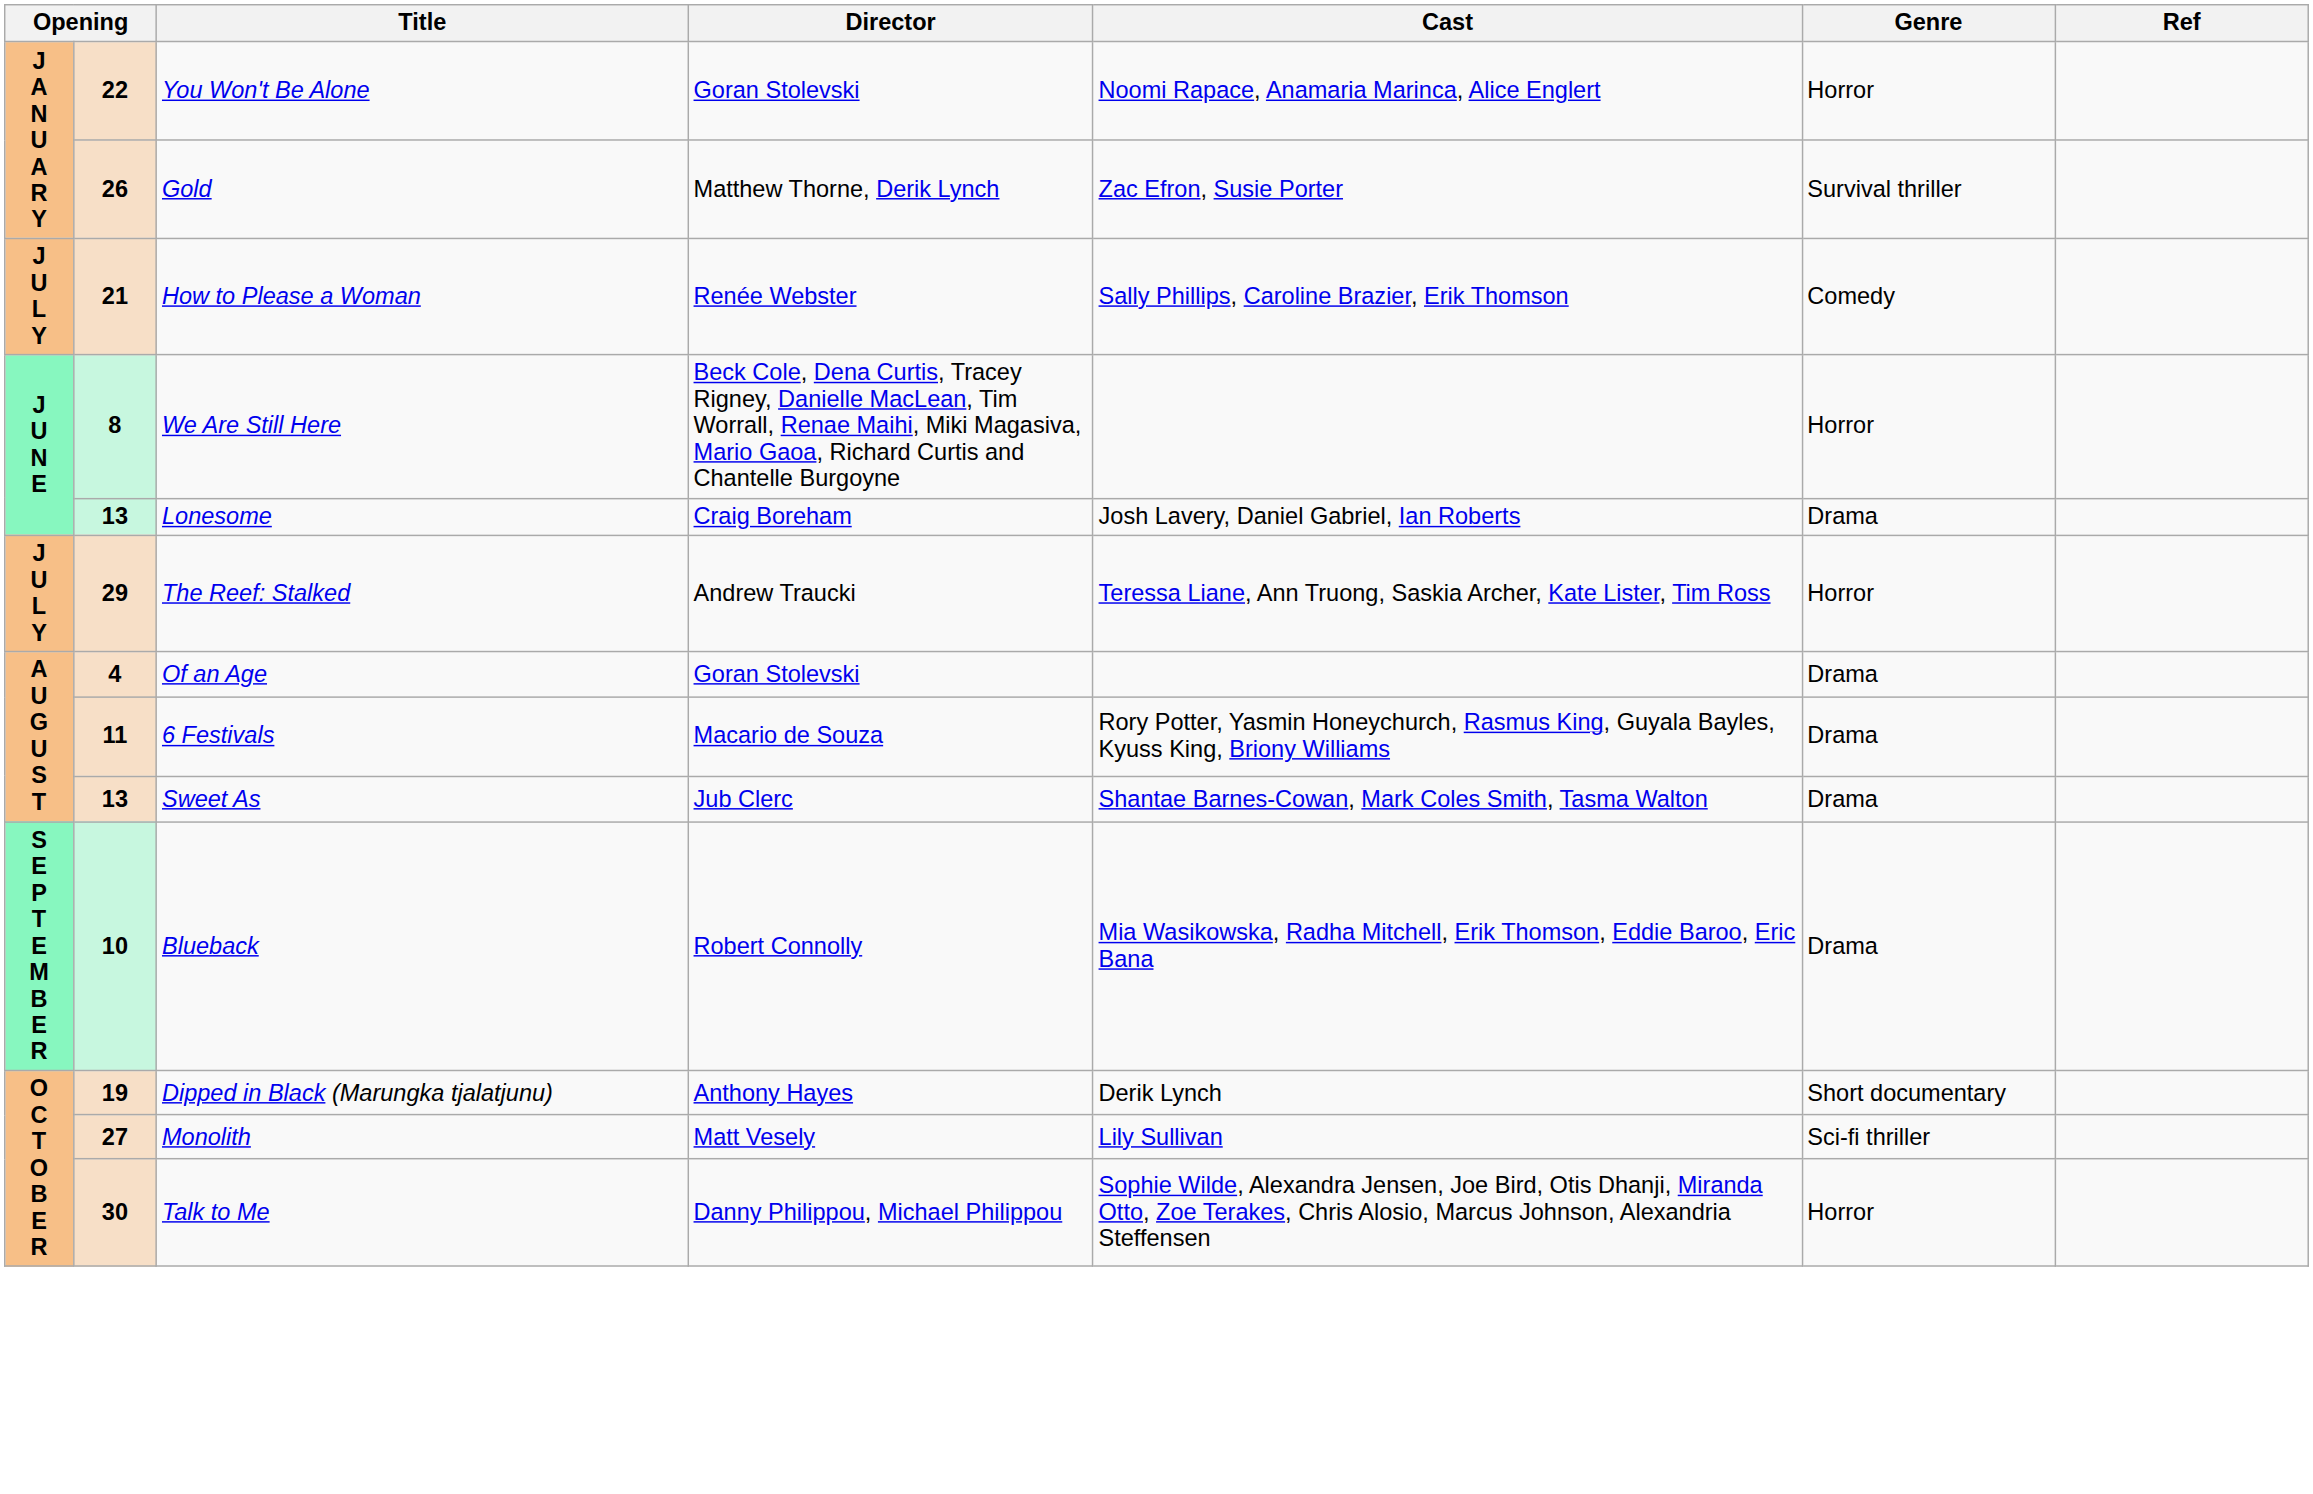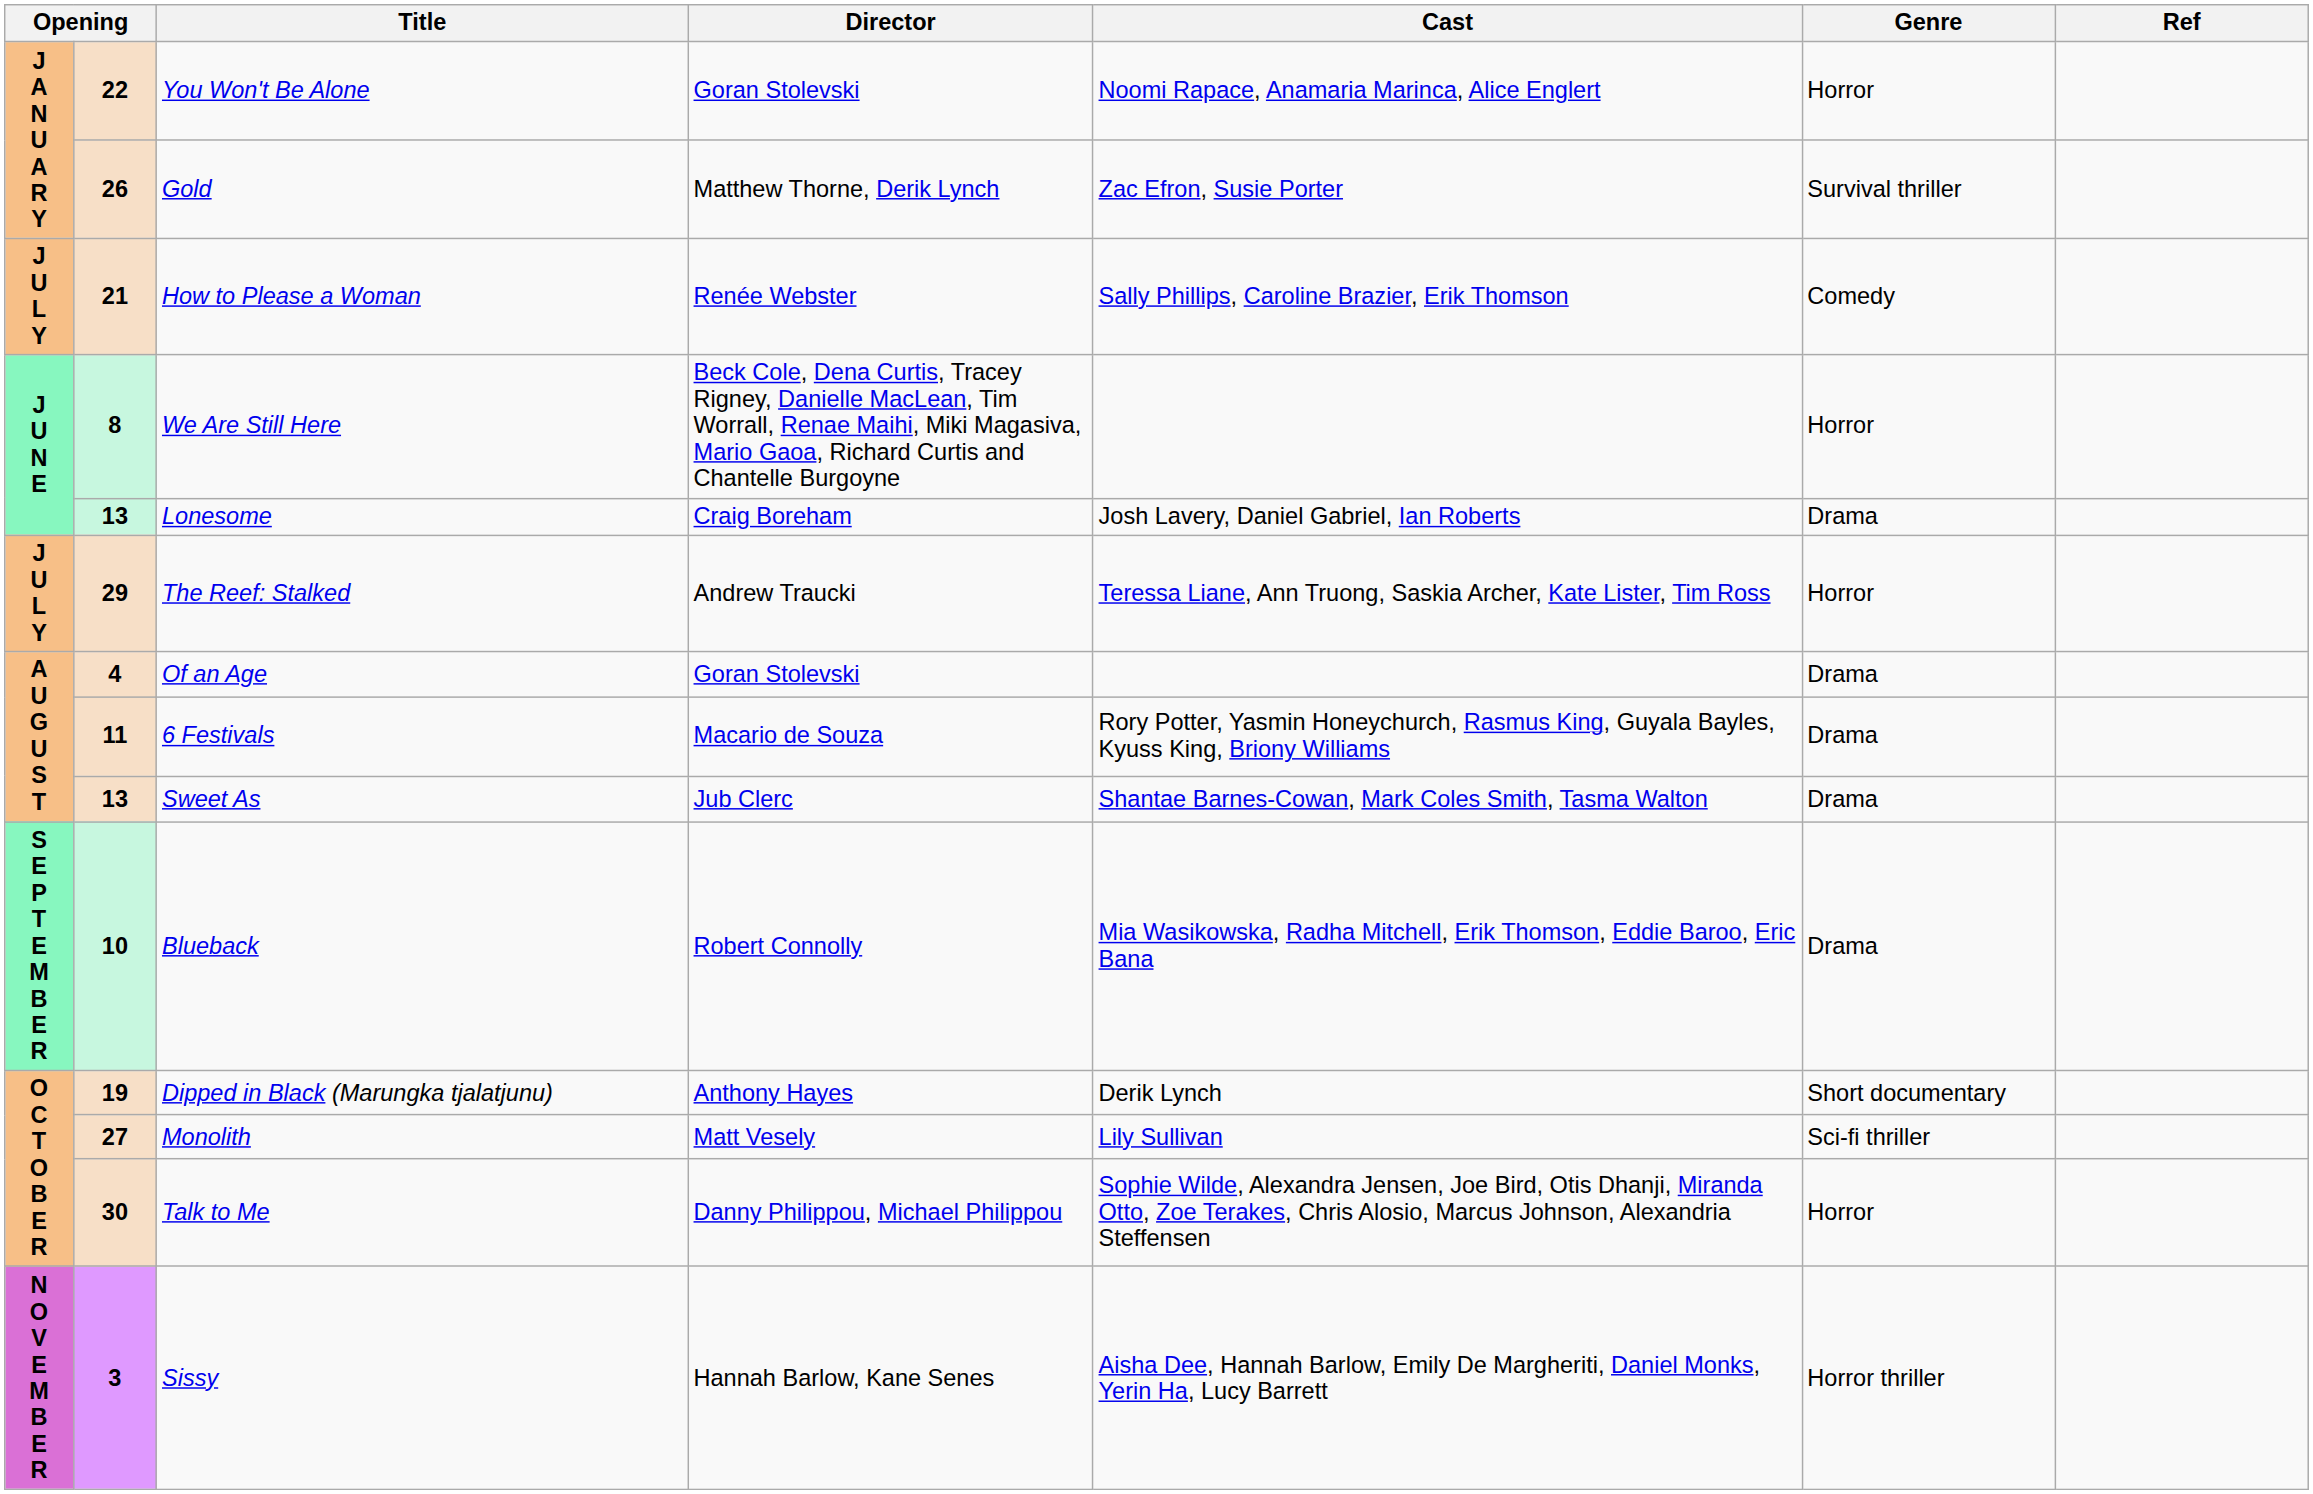+ row: N O V E M B E R | 3 | Sissy | Hannah Barlow, Kane Senes | Aisha Dee, Hannah Barlow, Emily De Margheriti, Daniel Monks, Yerin Ha, Lucy Barrett | Horror thriller
